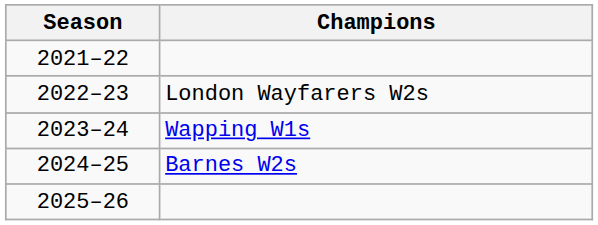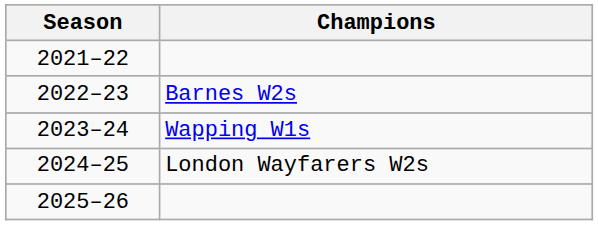2022–23 | Champions: London Wayfarers W2s -> Barnes W2s
2024–25 | Champions: Barnes W2s -> London Wayfarers W2s
